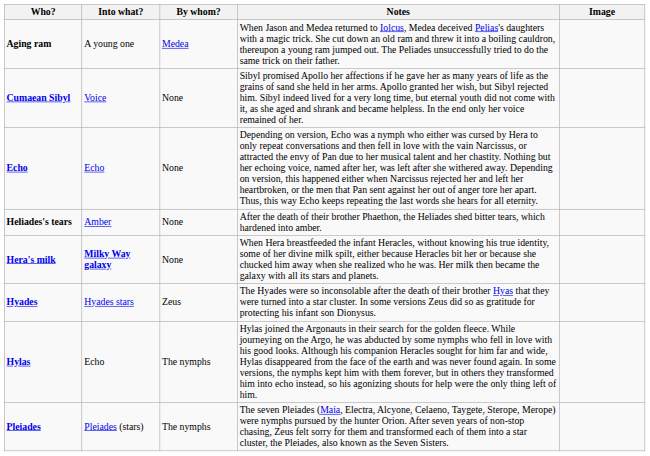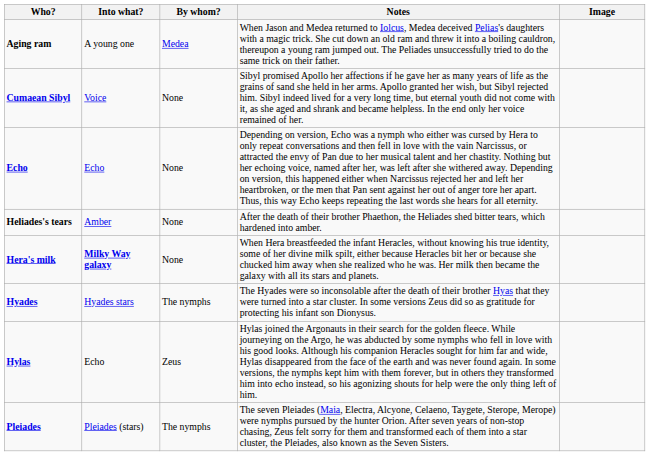Hyades | By whom?: Zeus -> The nymphs
Hylas | By whom?: The nymphs -> Zeus
